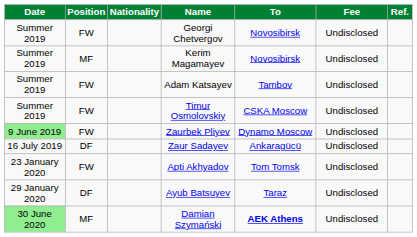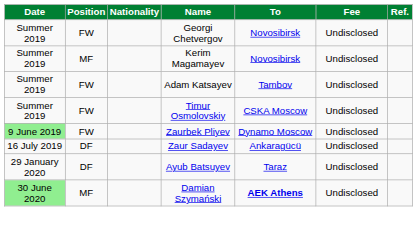- row: 23 January 2020 | FW | Apti Akhyadov | Tom Tomsk | Undisclosed
